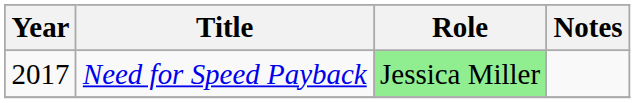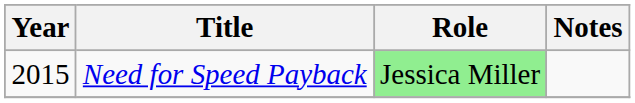Need for Speed Payback | Year: 2017 -> 2015
